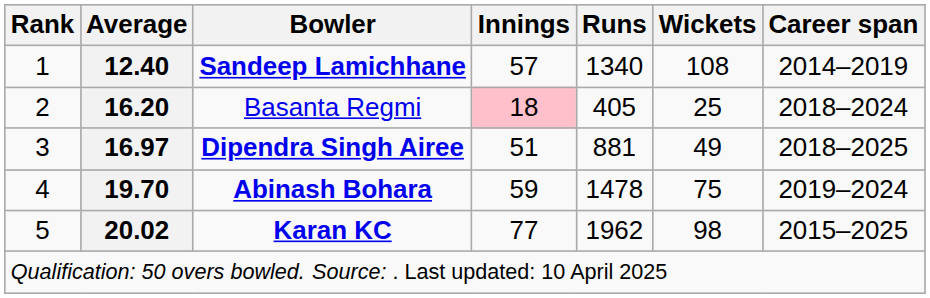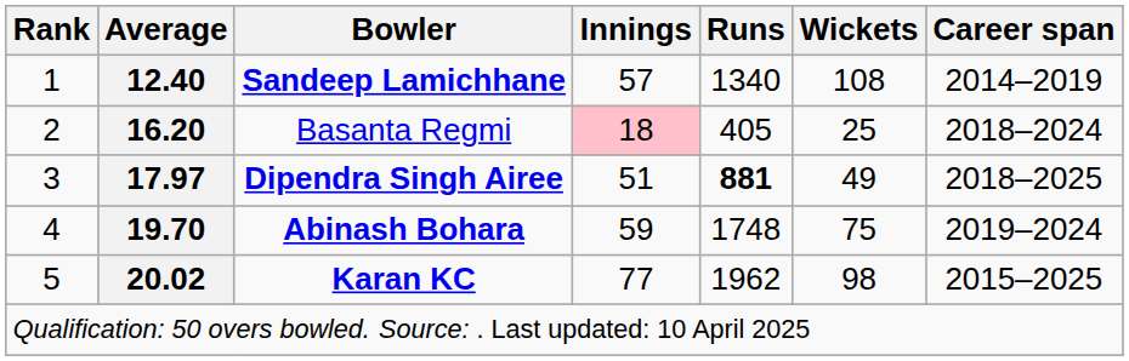Dipendra Singh Airee | Average: 16.97 -> 17.97
Dipendra Singh Airee | Runs: normal -> bold
Abinash Bohara | Runs: 1478 -> 1748
